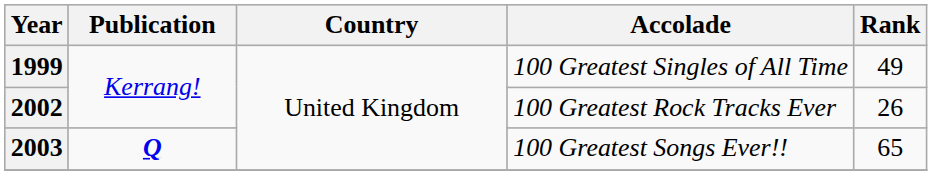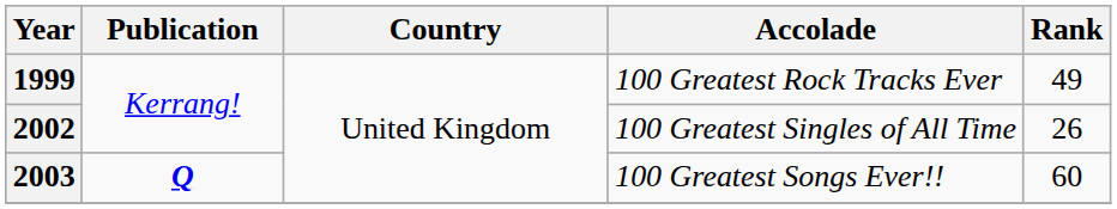1999 | Accolade: 100 Greatest Singles of All Time -> 100 Greatest Rock Tracks Ever
2002 | Accolade: 100 Greatest Rock Tracks Ever -> 100 Greatest Singles of All Time
2003 | Rank: 65 -> 60
